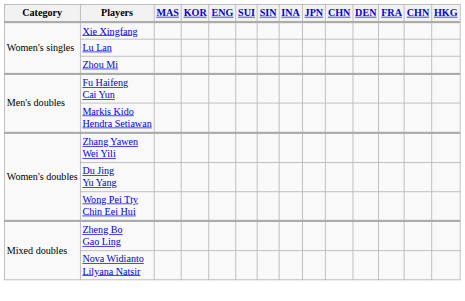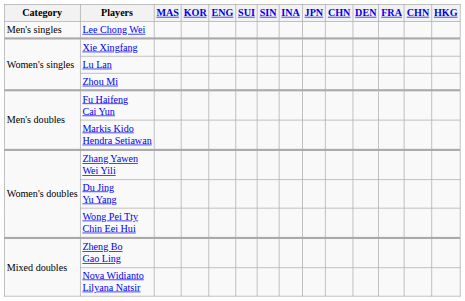+ row: Men's singles | Lee Chong Wei
